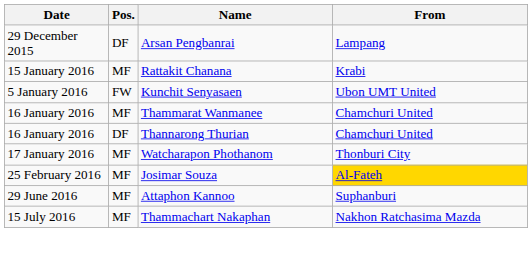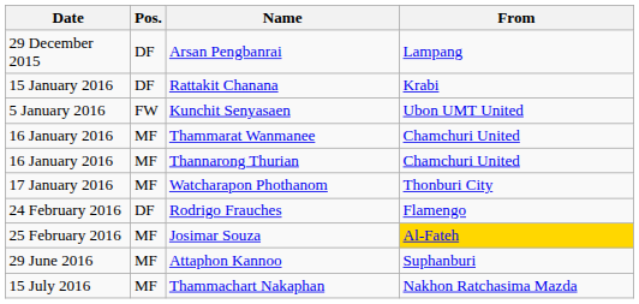Rattakit Chanana | Pos.: MF -> DF
Thannarong Thurian | Pos.: DF -> MF
+ row: 24 February 2016 | DF | Rodrigo Frauches | Flamengo
